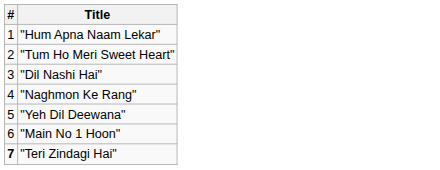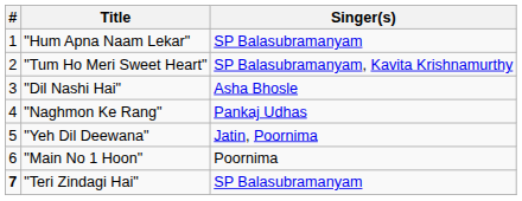+ column: Singer(s) | SP Balasubramanyam | SP Balasubramanyam, Kavita Krishnamurthy | Asha Bhosle | Pankaj Udhas | Jatin, Poornima | Poornima | SP Balasubramanyam
